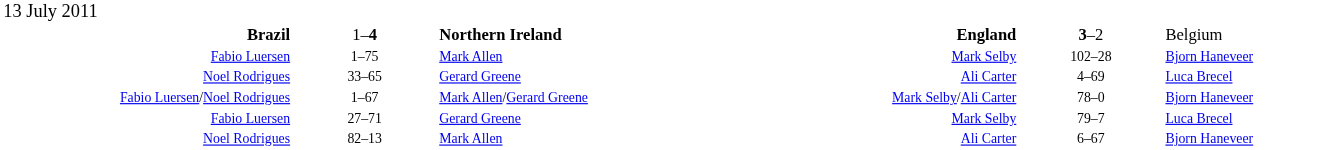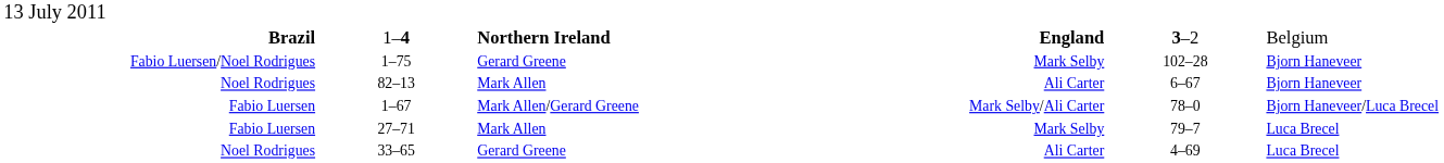1–75 | column 1: Fabio Luersen -> Fabio Luersen/Noel Rodrigues
1–75 | column 3: Mark Allen -> Gerard Greene
rows swapped: 33–65 <-> 82–13
1–67 | column 1: Fabio Luersen/Noel Rodrigues -> Fabio Luersen
1–67 | column 6: Bjorn Haneveer -> Bjorn Haneveer/Luca Brecel
27–71 | column 3: Gerard Greene -> Mark Allen
